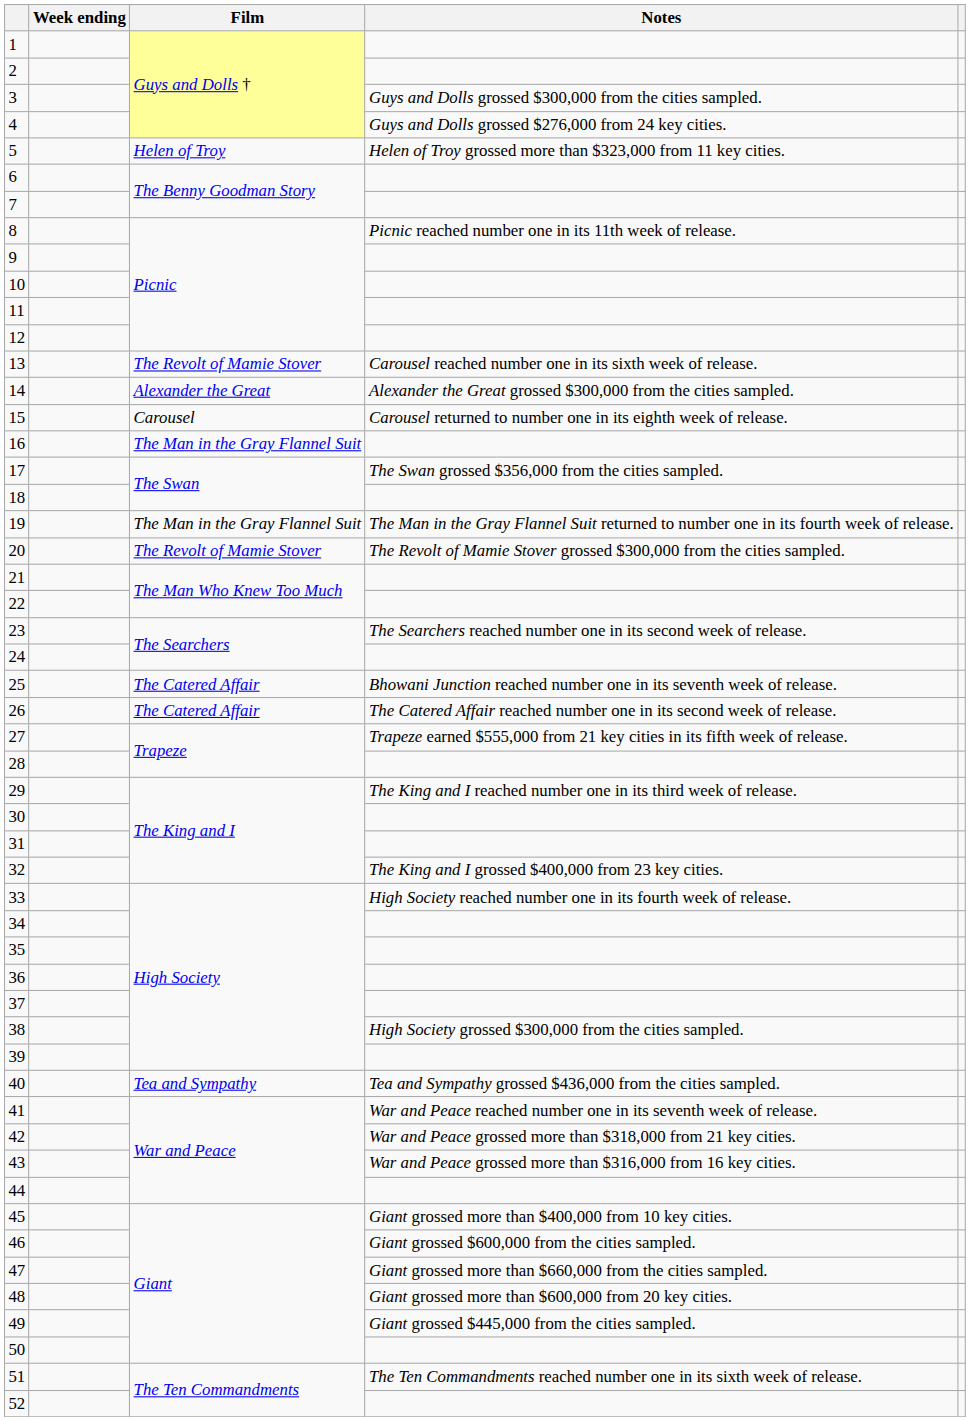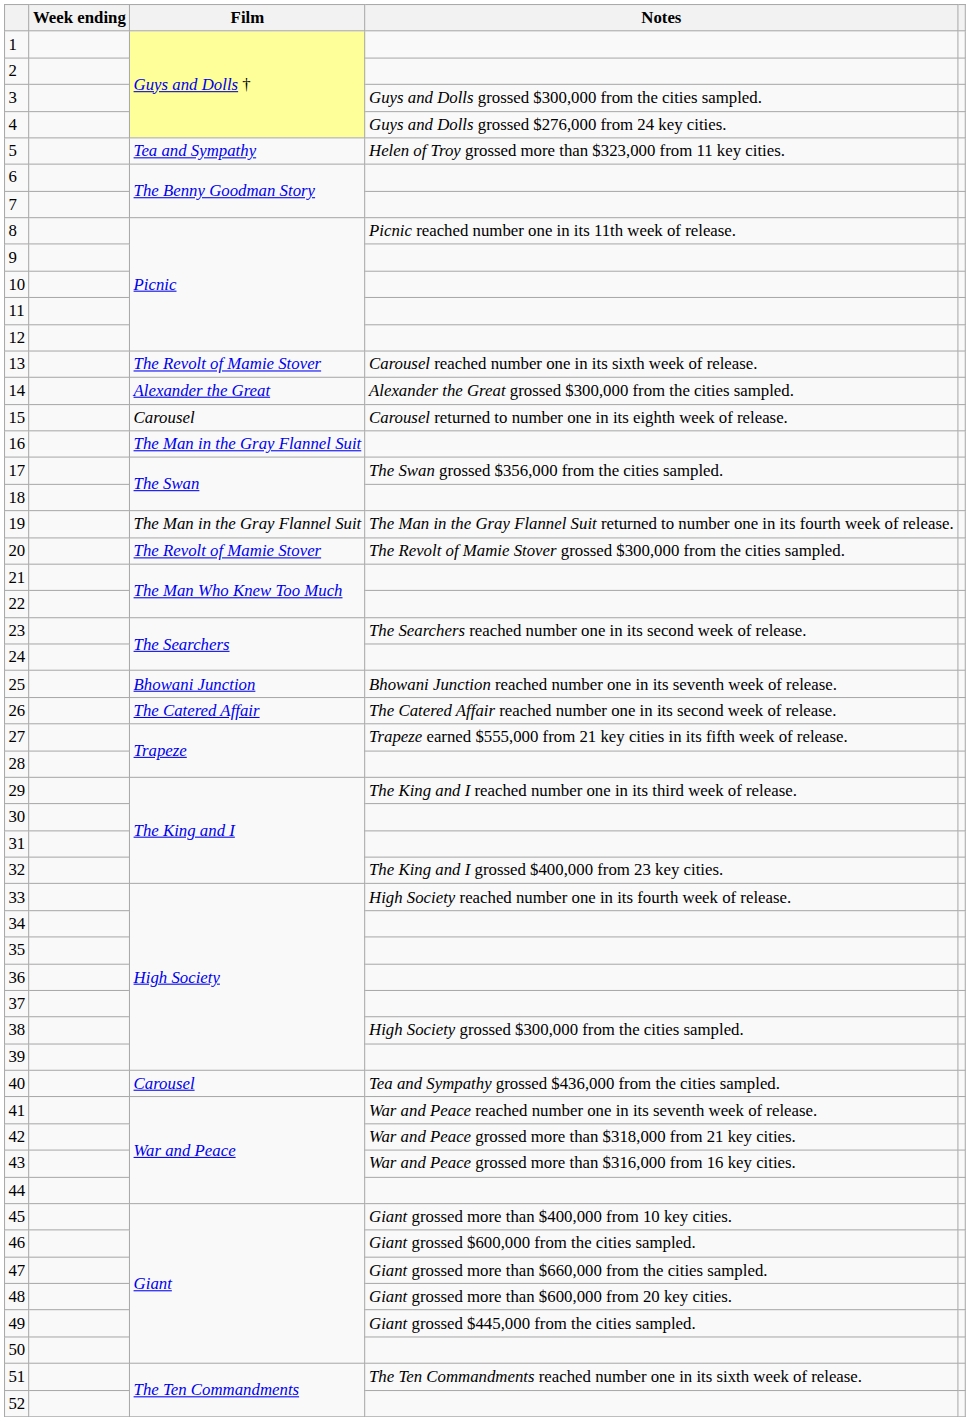5 | Film: Helen of Troy -> Tea and Sympathy
25 | Film: The Catered Affair -> Bhowani Junction
40 | Film: Tea and Sympathy -> Carousel
